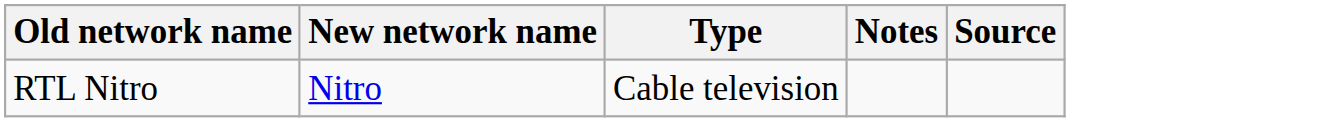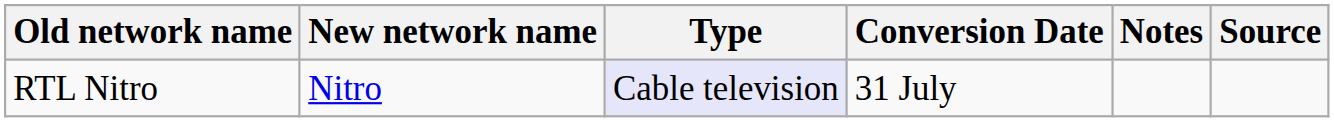+ column: Conversion Date | 31 July
RTL Nitro | Type: no background -> lavender background
